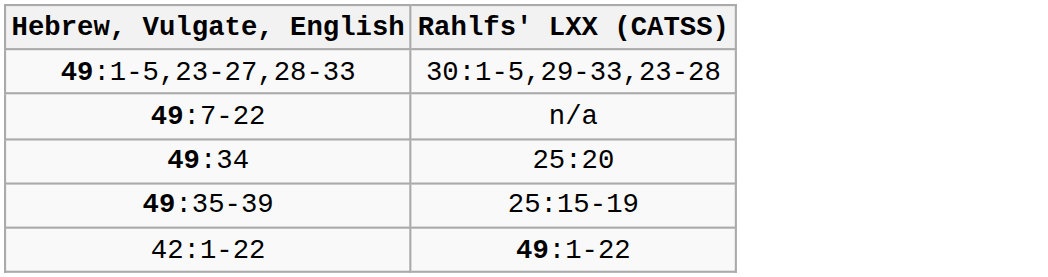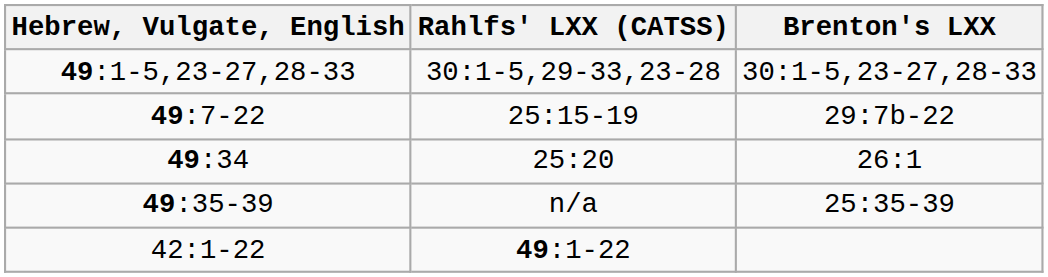+ column: Brenton's LXX | 30:1-5,23-27,28-33 | 29:7b-22 | 26:1 | 25:35-39
49:7-22 | Rahlfs' LXX (CATSS): n/a -> 25:15-19
49:35-39 | Rahlfs' LXX (CATSS): 25:15-19 -> n/a
